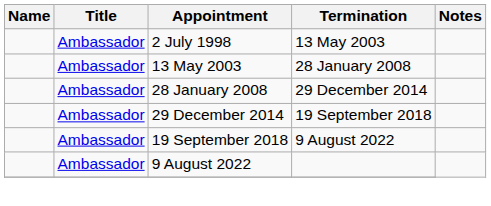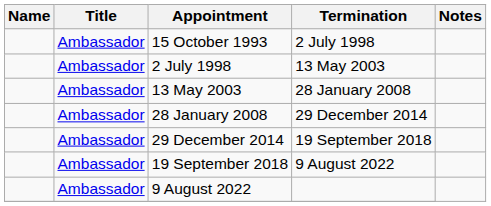+ row: Ambassador | 15 October 1993 | 2 July 1998
